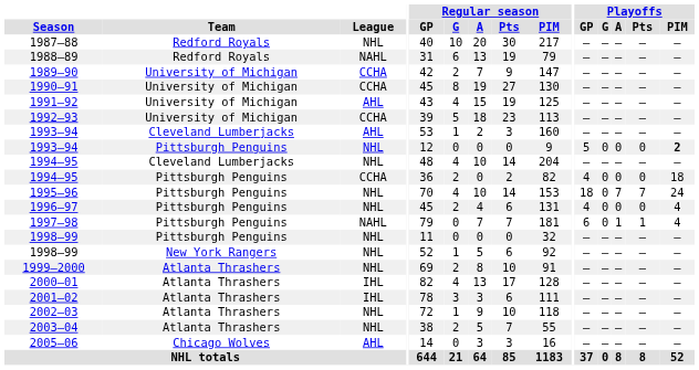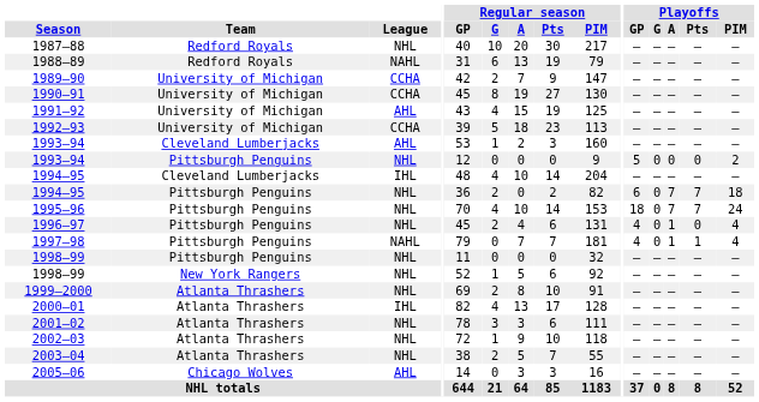1993–94 / Pittsburgh Penguins | Playoffs / PIM: bold -> normal
1994–95 / Cleveland Lumberjacks | League: NHL -> IHL
1994–95 / Pittsburgh Penguins | League: CCHA -> NHL
1994–95 / Pittsburgh Penguins | Playoffs / GP: 4 -> 6
1994–95 / Pittsburgh Penguins | Playoffs / A: 0 -> 7
1994–95 / Pittsburgh Penguins | Playoffs / Pts: 0 -> 7
1996–97 | Playoffs / A: 0 -> 1
1997–98 | Playoffs / GP: 6 -> 4
2001–02 | League: IHL -> NHL
